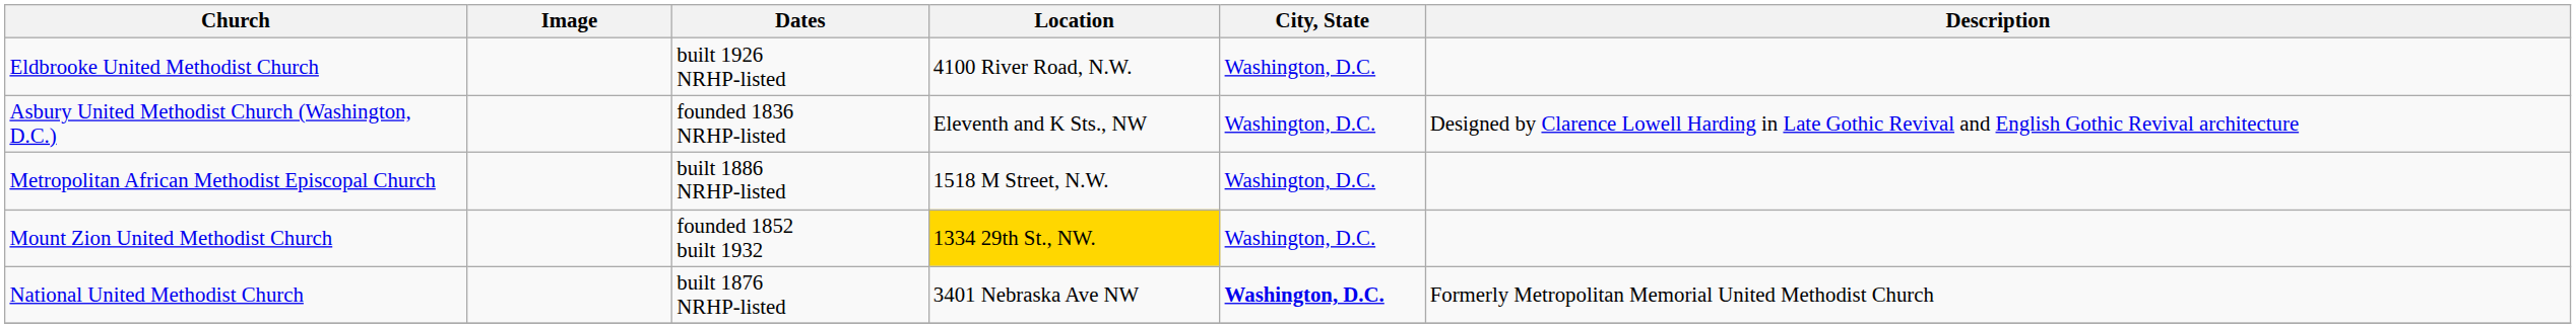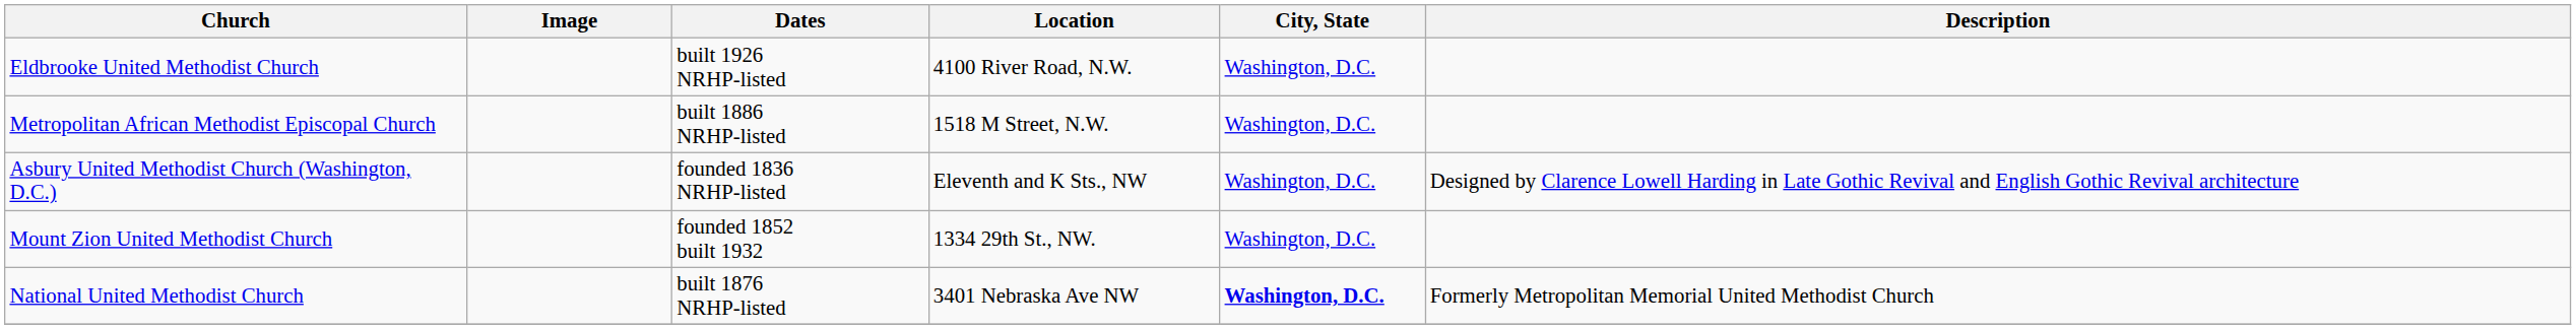rows swapped: Metropolitan African Methodist Episcopal Church <-> Asbury United Methodist Church (Washington, D.C.)
Mount Zion United Methodist Church | Location: gold background -> no background
